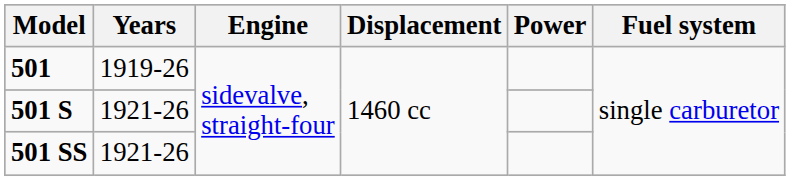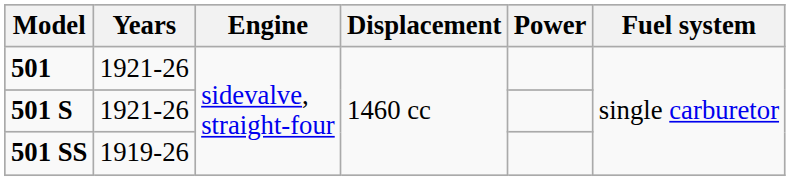501 | Years: 1919-26 -> 1921-26
501 SS | Years: 1921-26 -> 1919-26
